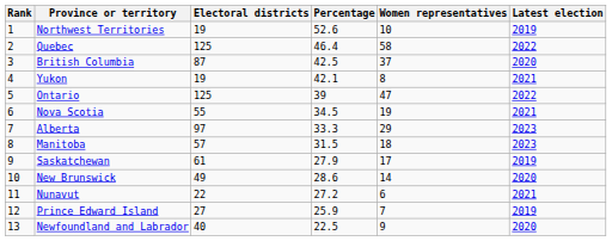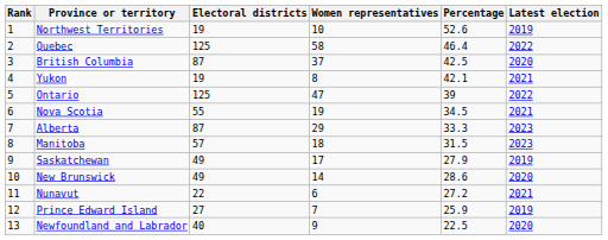columns swapped: Women representatives <-> Percentage
Alberta | Electoral districts: 97 -> 87
Saskatchewan | Electoral districts: 61 -> 49
